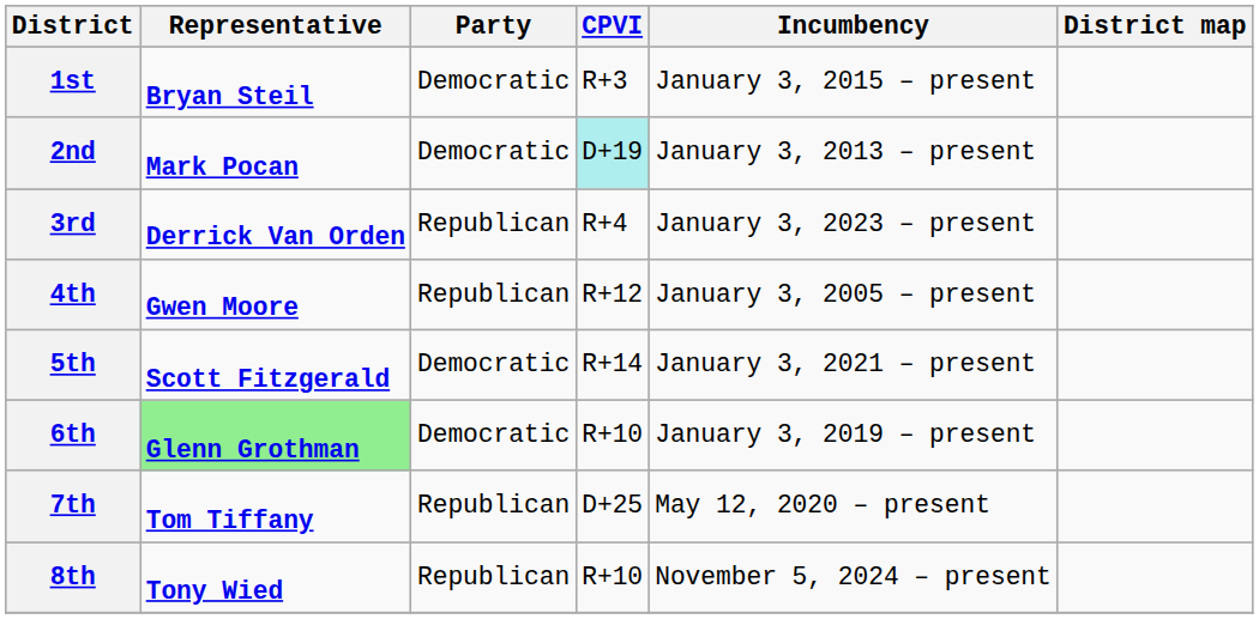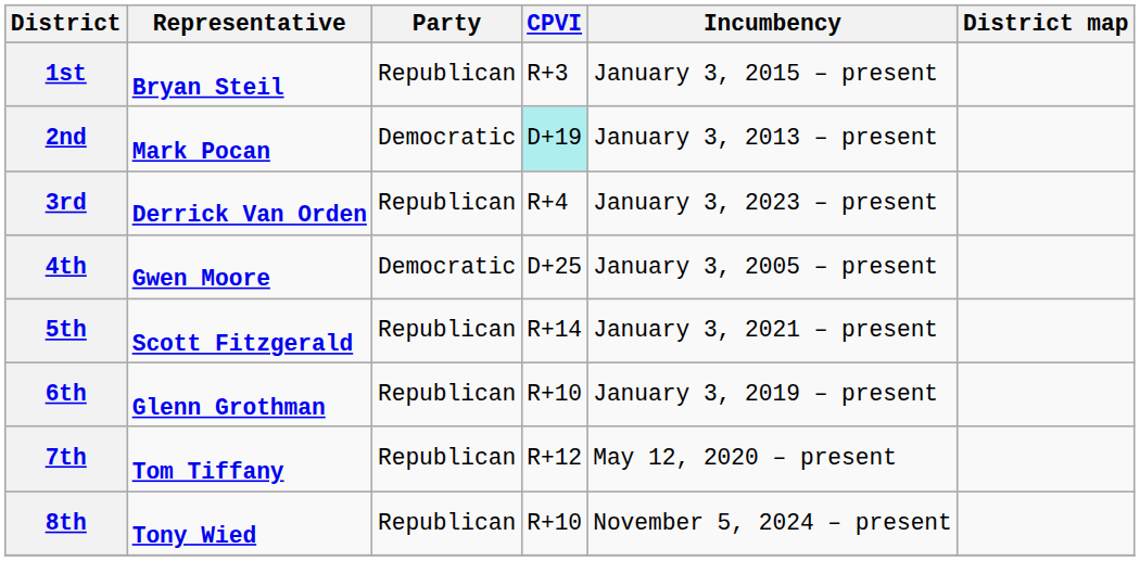1st | Party: Democratic -> Republican
4th | Party: Republican -> Democratic
4th | CPVI: R+12 -> D+25
5th | Party: Democratic -> Republican
6th | Representative: lightgreen background -> no background
6th | Party: Democratic -> Republican
7th | CPVI: D+25 -> R+12
